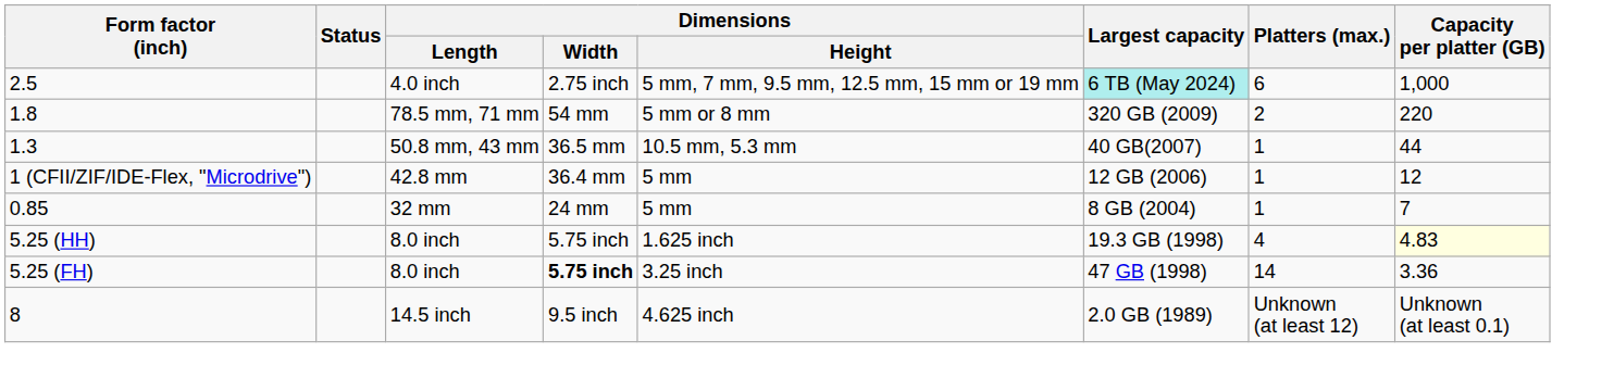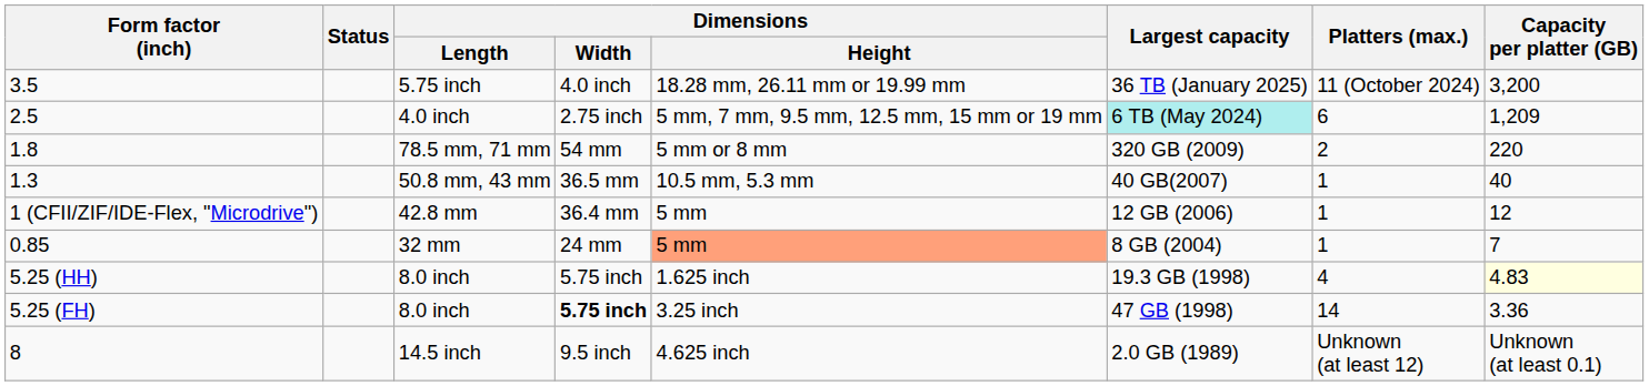+ row: 3.5 | 5.75 inch | 4.0 inch | 18.28 mm, 26.11 mm or 19.99 mm | 36 TB (January 2025) | 11 (October 2024) | 3,200
2.5 | Capacity per platter (GB): 1,000 -> 1,209
1.3 | Capacity per platter (GB): 44 -> 40
0.85 | Dimensions / Height: no background -> lightsalmon background
